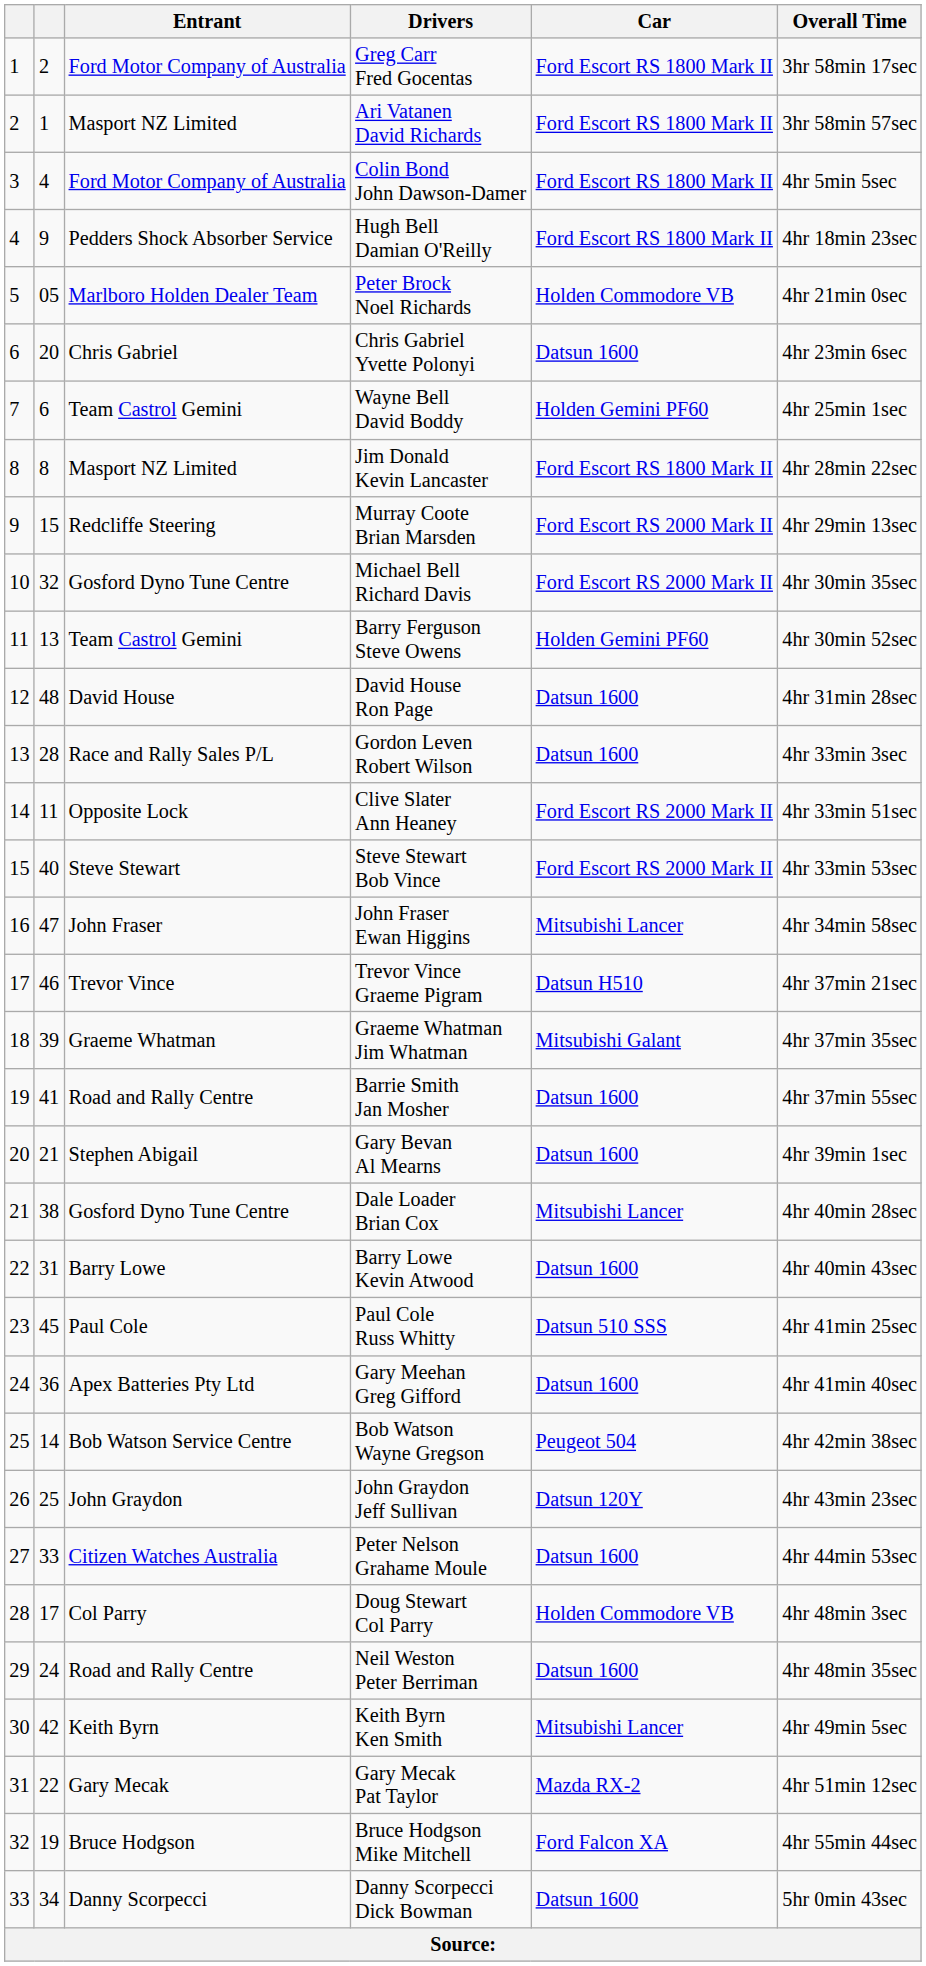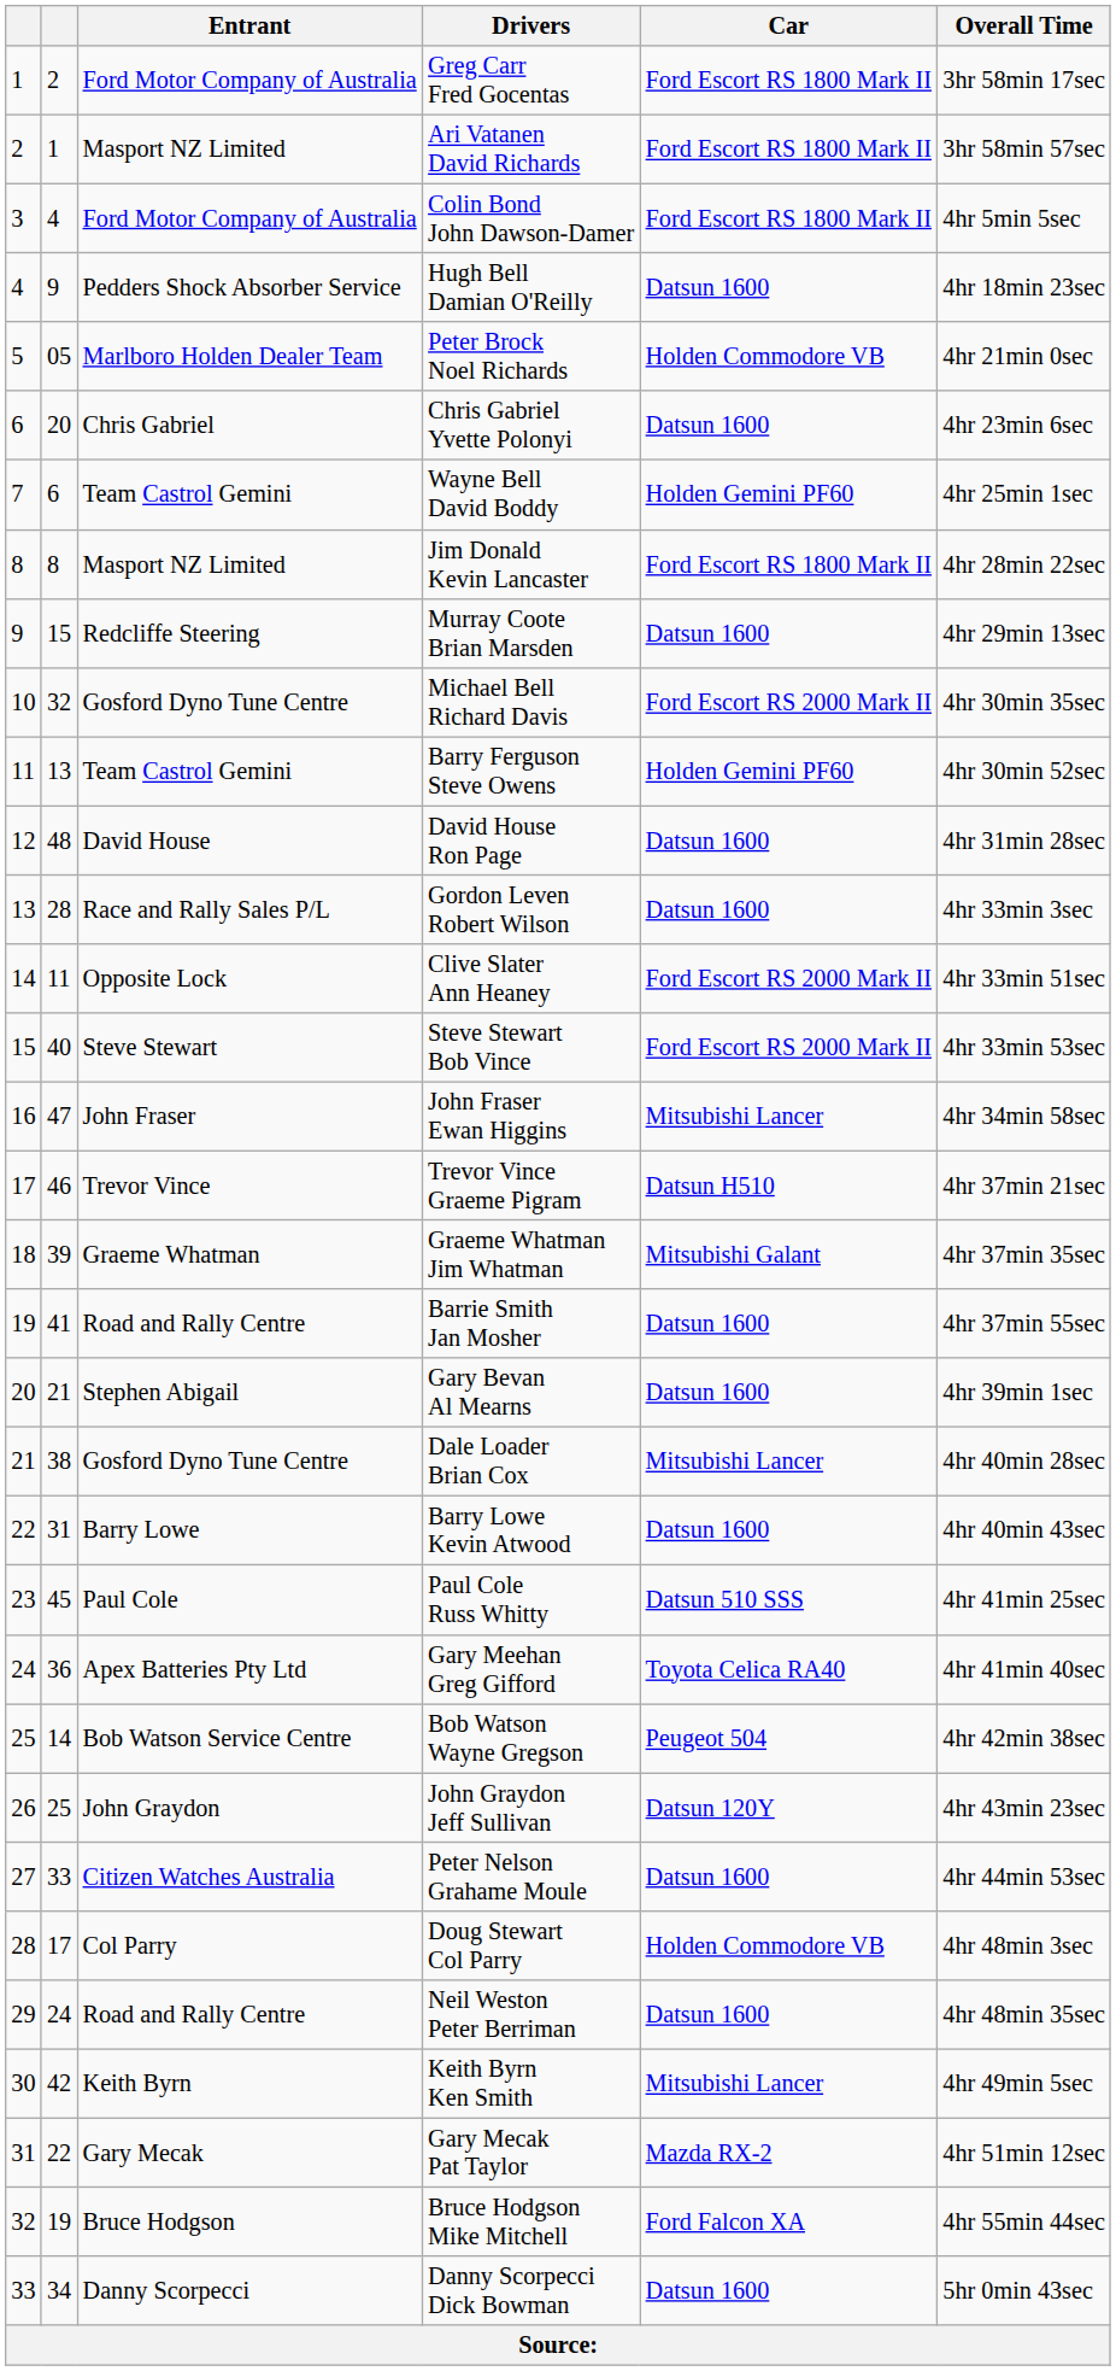Hugh Bell Damian O'Reilly | Car: Ford Escort RS 1800 Mark II -> Datsun 1600
Murray Coote Brian Marsden | Car: Ford Escort RS 2000 Mark II -> Datsun 1600
Gary Meehan Greg Gifford | Car: Datsun 1600 -> Toyota Celica RA40
